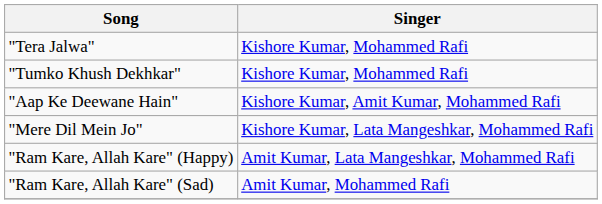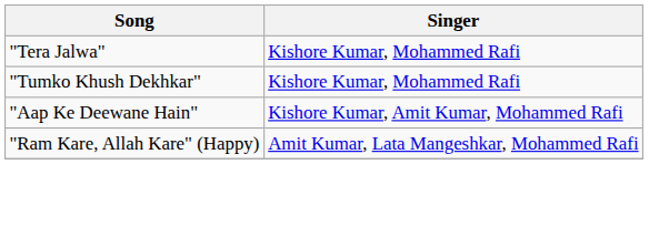- row: "Mere Dil Mein Jo" | Kishore Kumar, Lata Mangeshkar, Mohammed Rafi
- row: "Ram Kare, Allah Kare" (Sad) | Amit Kumar, Mohammed Rafi
